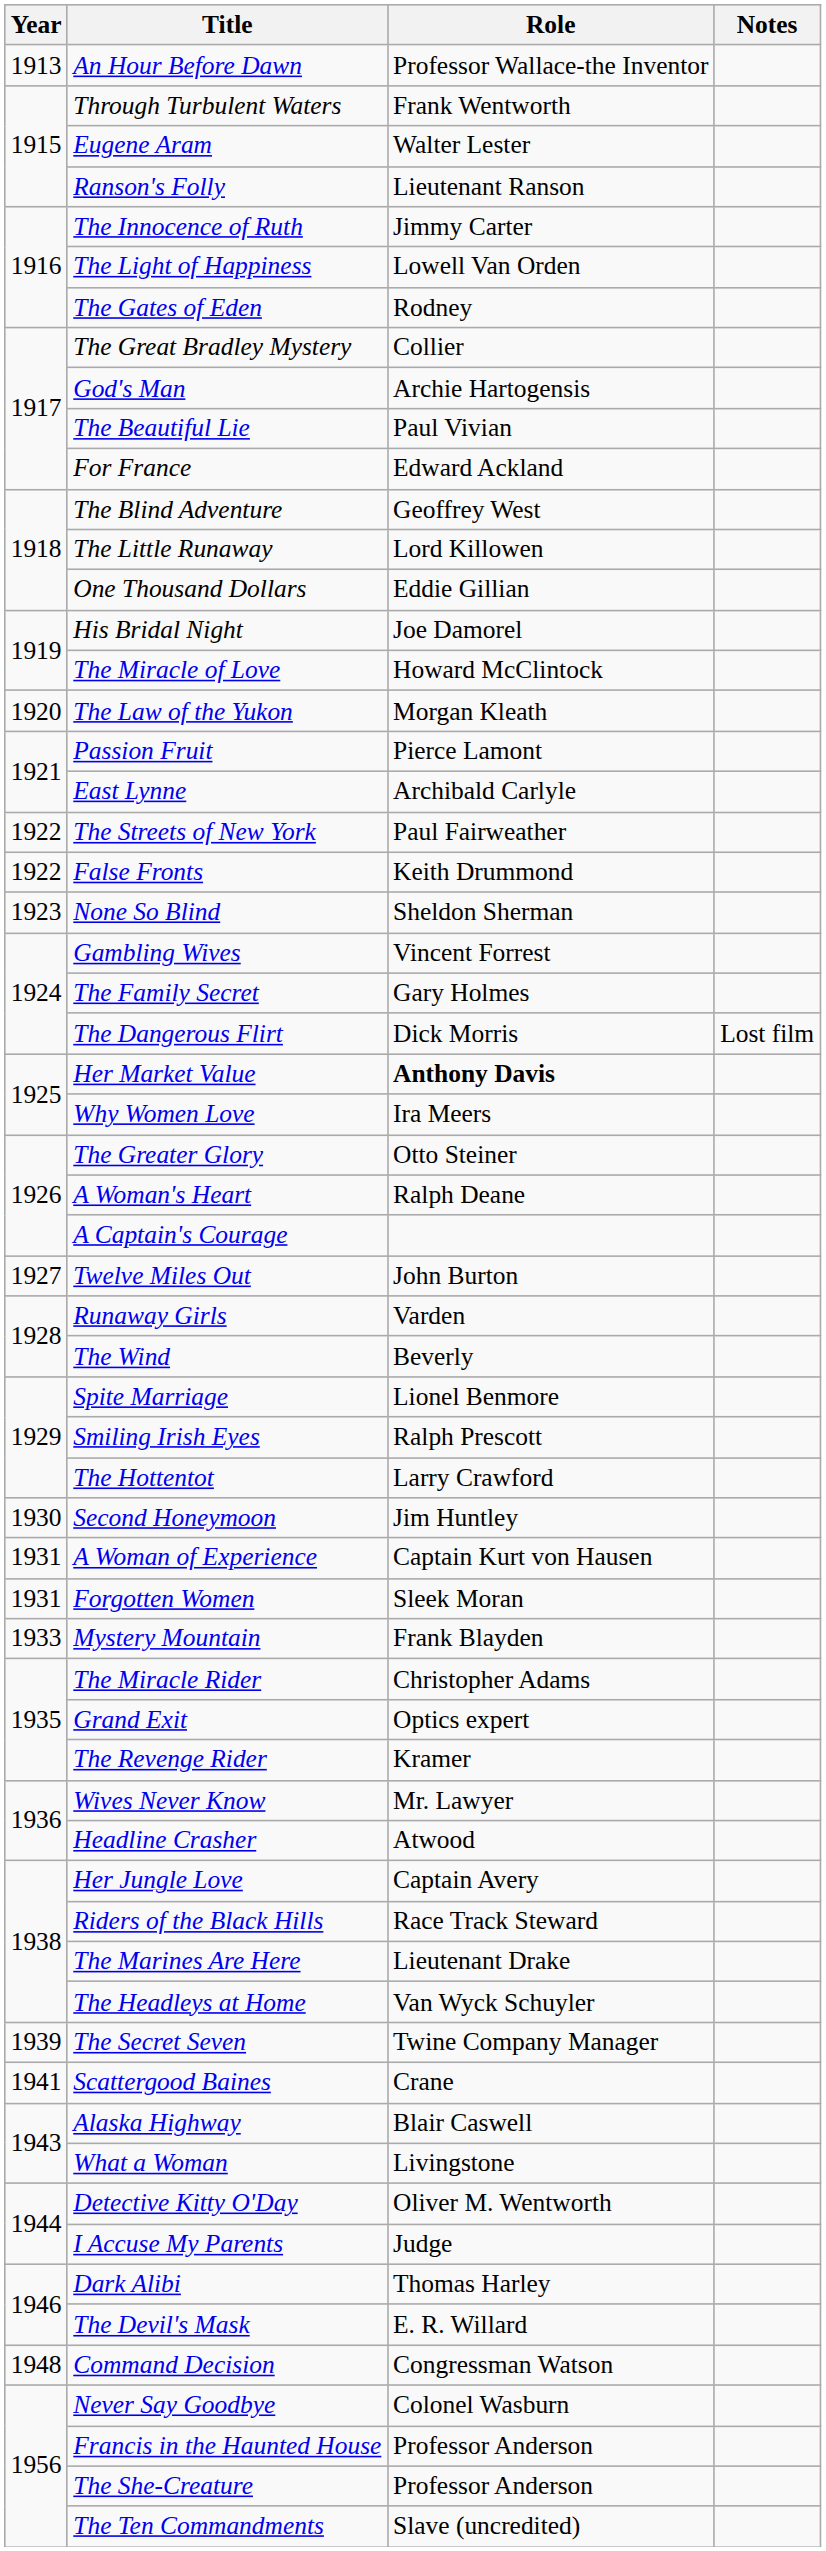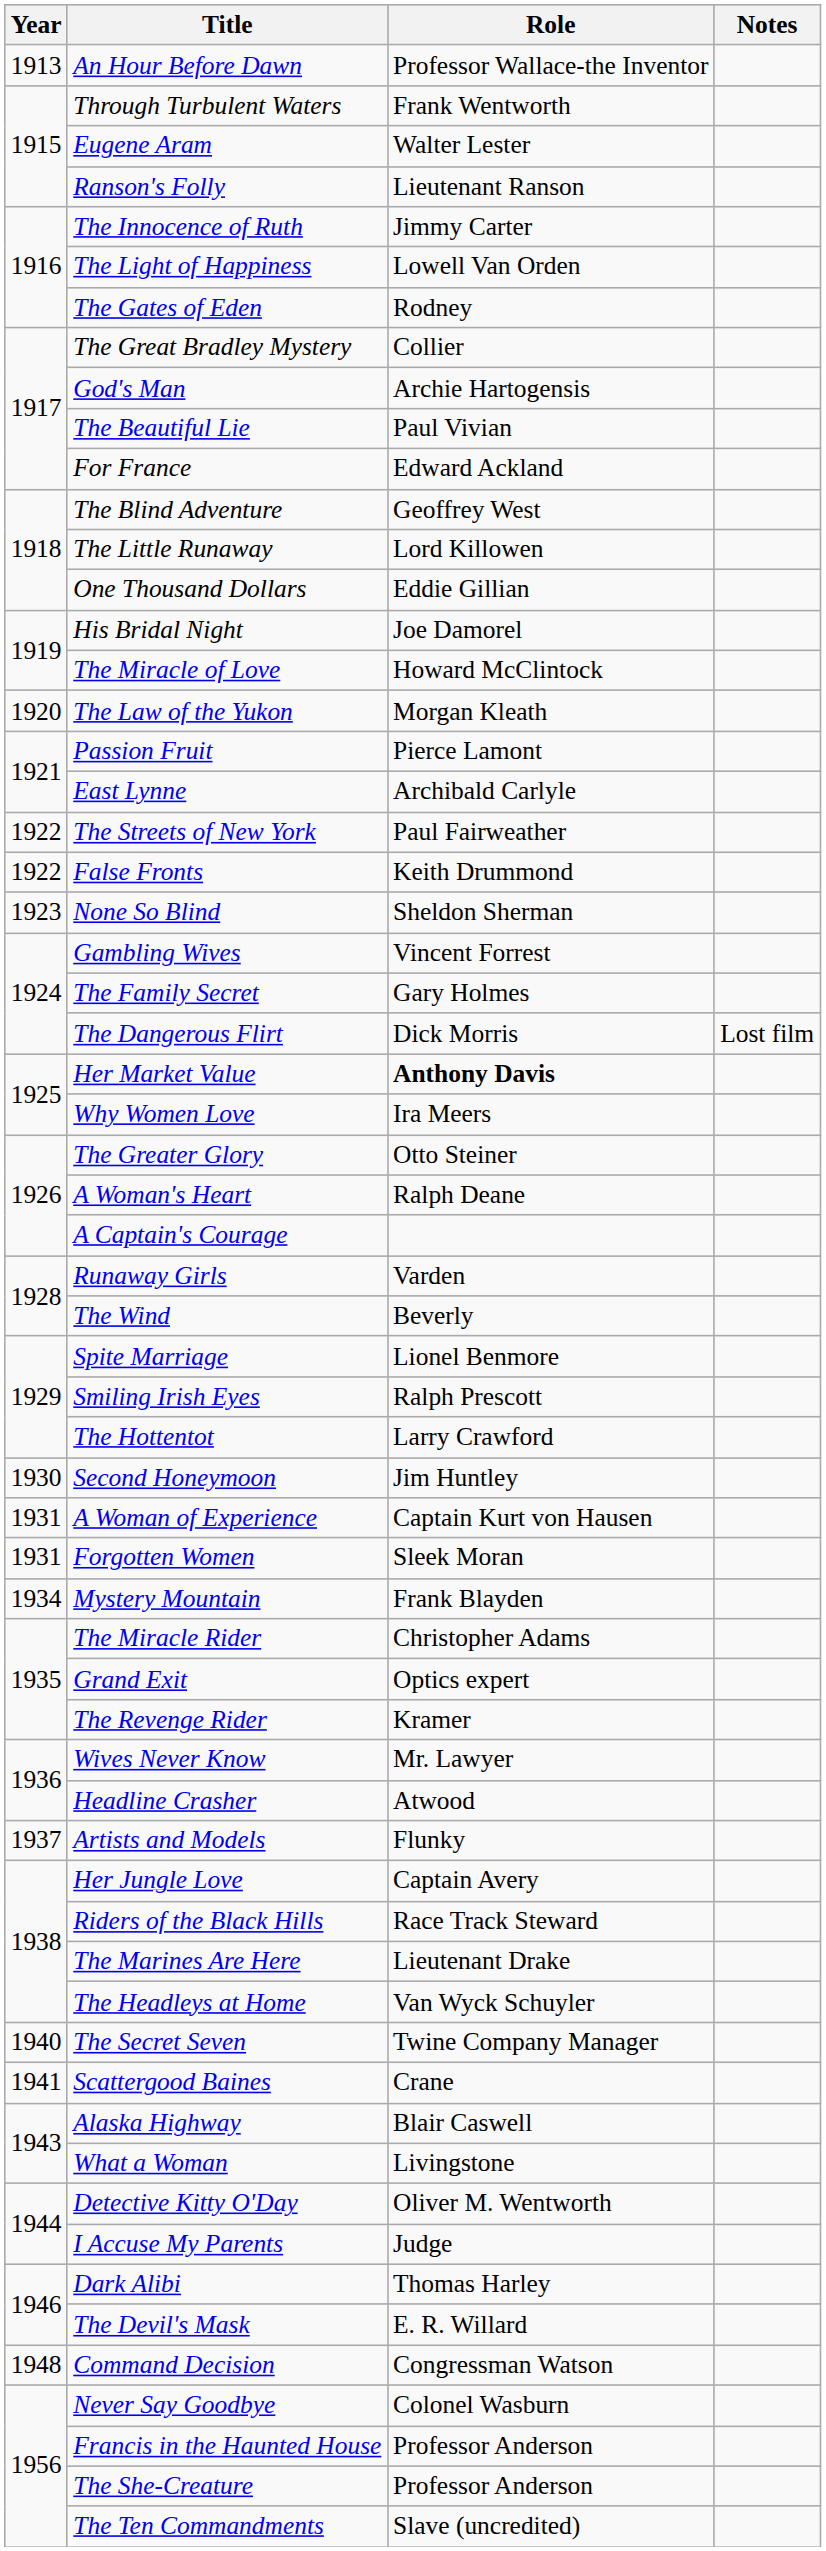- row: 1927 | Twelve Miles Out | John Burton
Mystery Mountain | Year: 1933 -> 1934
+ row: 1937 | Artists and Models | Flunky
The Secret Seven | Year: 1939 -> 1940
